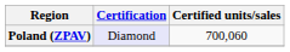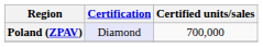Poland (ZPAV) | Certified units/sales: 700,060 -> 700,000
